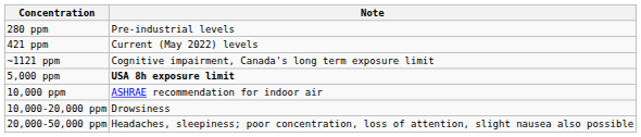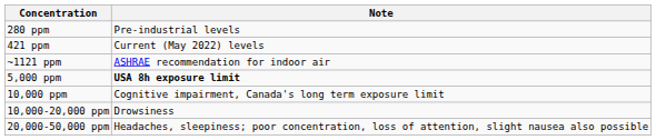~1121 ppm | Note: Cognitive impairment, Canada's long term exposure limit -> ASHRAE recommendation for indoor air
10,000 ppm | Note: ASHRAE recommendation for indoor air -> Cognitive impairment, Canada's long term exposure limit
